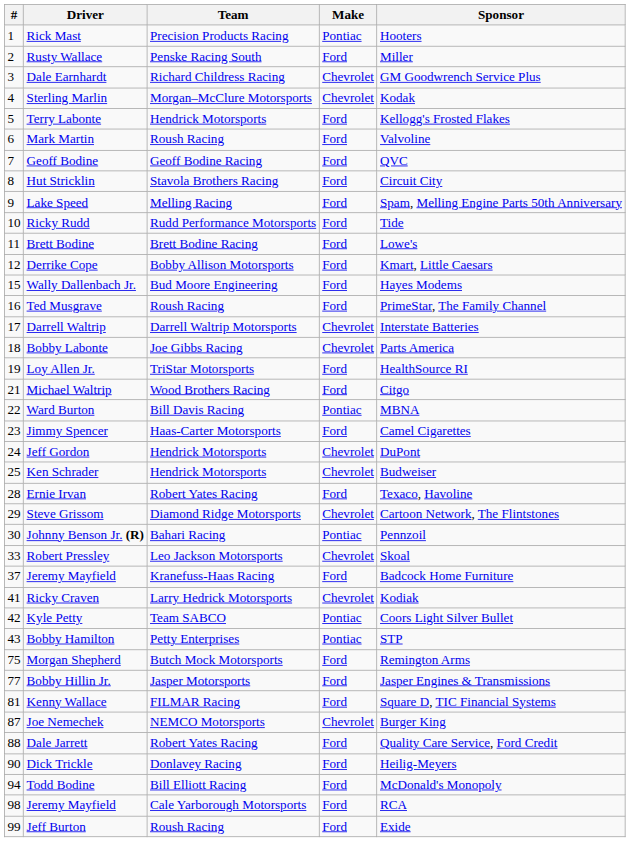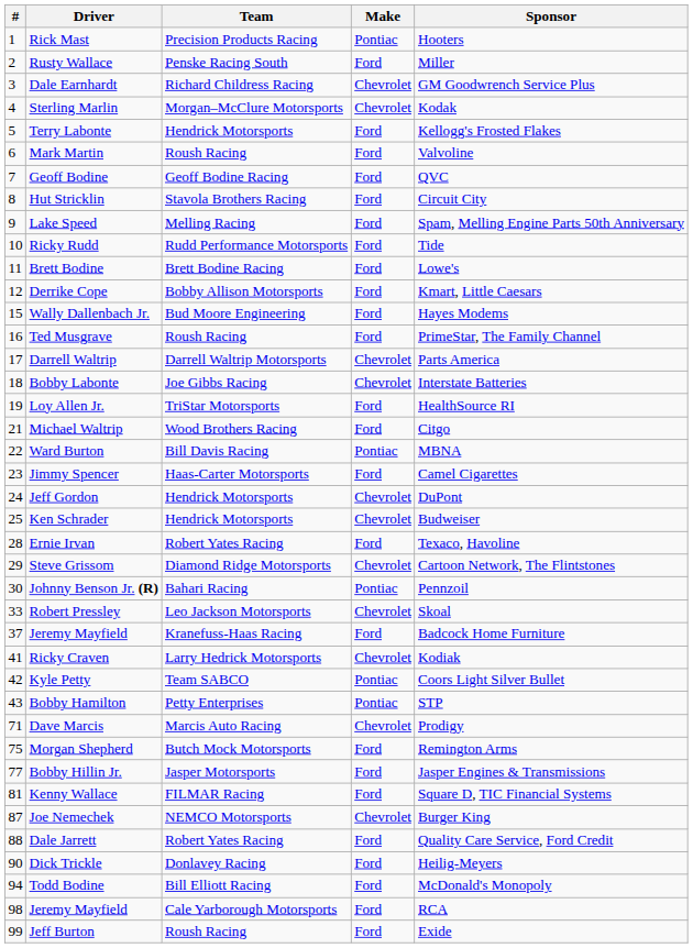Darrell Waltrip | Sponsor: Interstate Batteries -> Parts America
Bobby Labonte | Sponsor: Parts America -> Interstate Batteries
+ row: 71 | Dave Marcis | Marcis Auto Racing | Chevrolet | Prodigy
